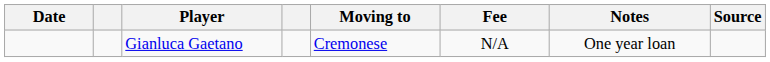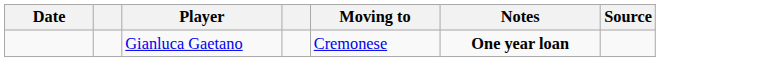- column: Fee | N/A
Gianluca Gaetano | Notes: normal -> bold
